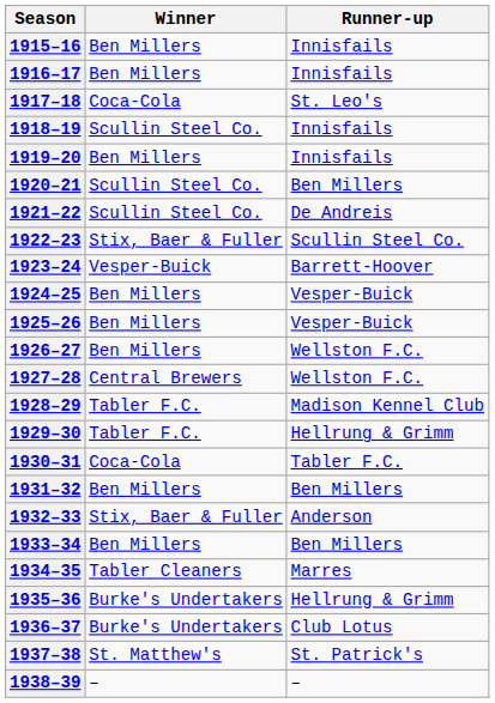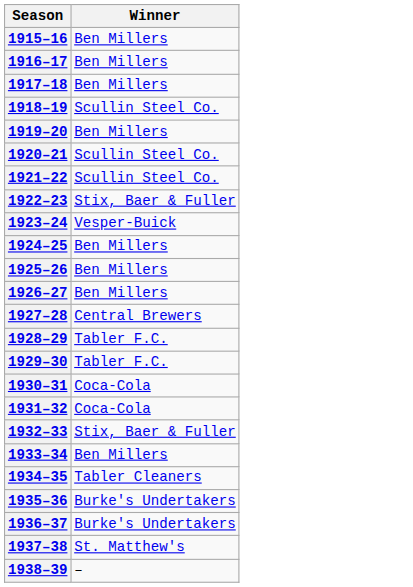- column: Runner-up | Innisfails | Innisfails | St. Leo's | Innisfails | Innisfails | Ben Millers | De Andreis | Scullin Steel Co. | Barrett-Hoover | Vesper-Buick | Vesper-Buick | Wellston F.C. | Wellston F.C. | Madison Kennel Club | Hellrung & Grimm | Tabler F.C. | Ben Millers | Anderson | Ben Millers | Marres | Hellrung & Grimm | Club Lotus | St. Patrick's | –
1917–18 | Winner: Coca-Cola -> Ben Millers
1931–32 | Winner: Ben Millers -> Coca-Cola
